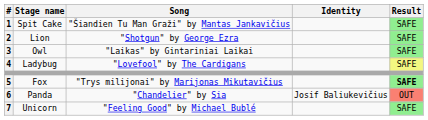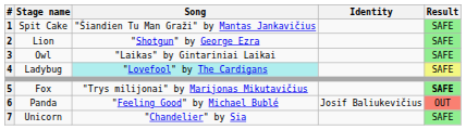Ladybug | Song: no background -> paleturquoise background
Panda | Song: "Chandelier" by Sia -> "Feeling Good" by Michael Bublé
Unicorn | Song: "Feeling Good" by Michael Bublé -> "Chandelier" by Sia
